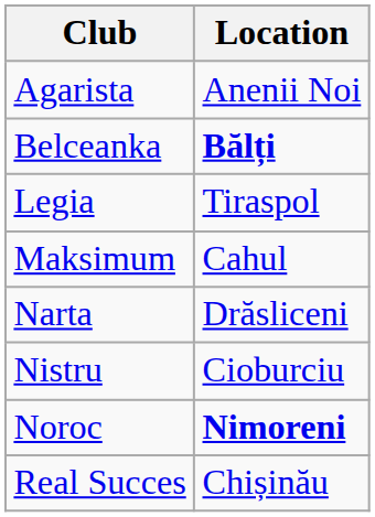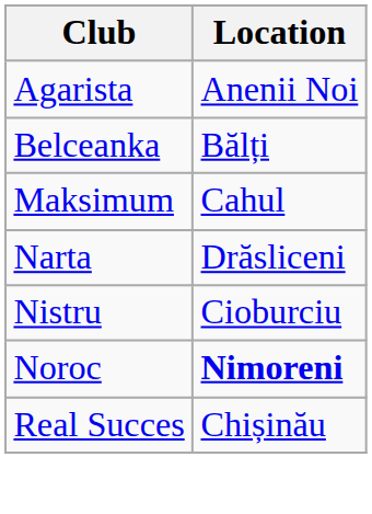Belceanka | Location: bold -> normal
- row: Legia | Tiraspol
